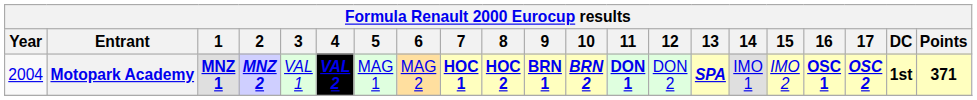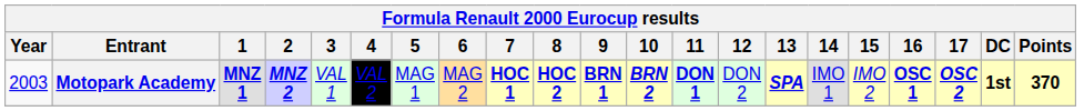Motopark Academy | Year: 2004 -> 2003
Motopark Academy | 4: bold -> normal
Motopark Academy | Points: 371 -> 370
